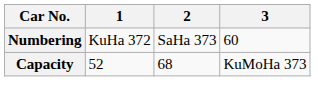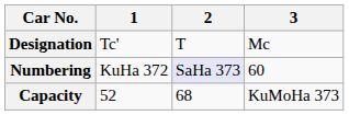+ row: Designation | Tc' | T | Mc
Numbering | 2: no background -> lavender background
